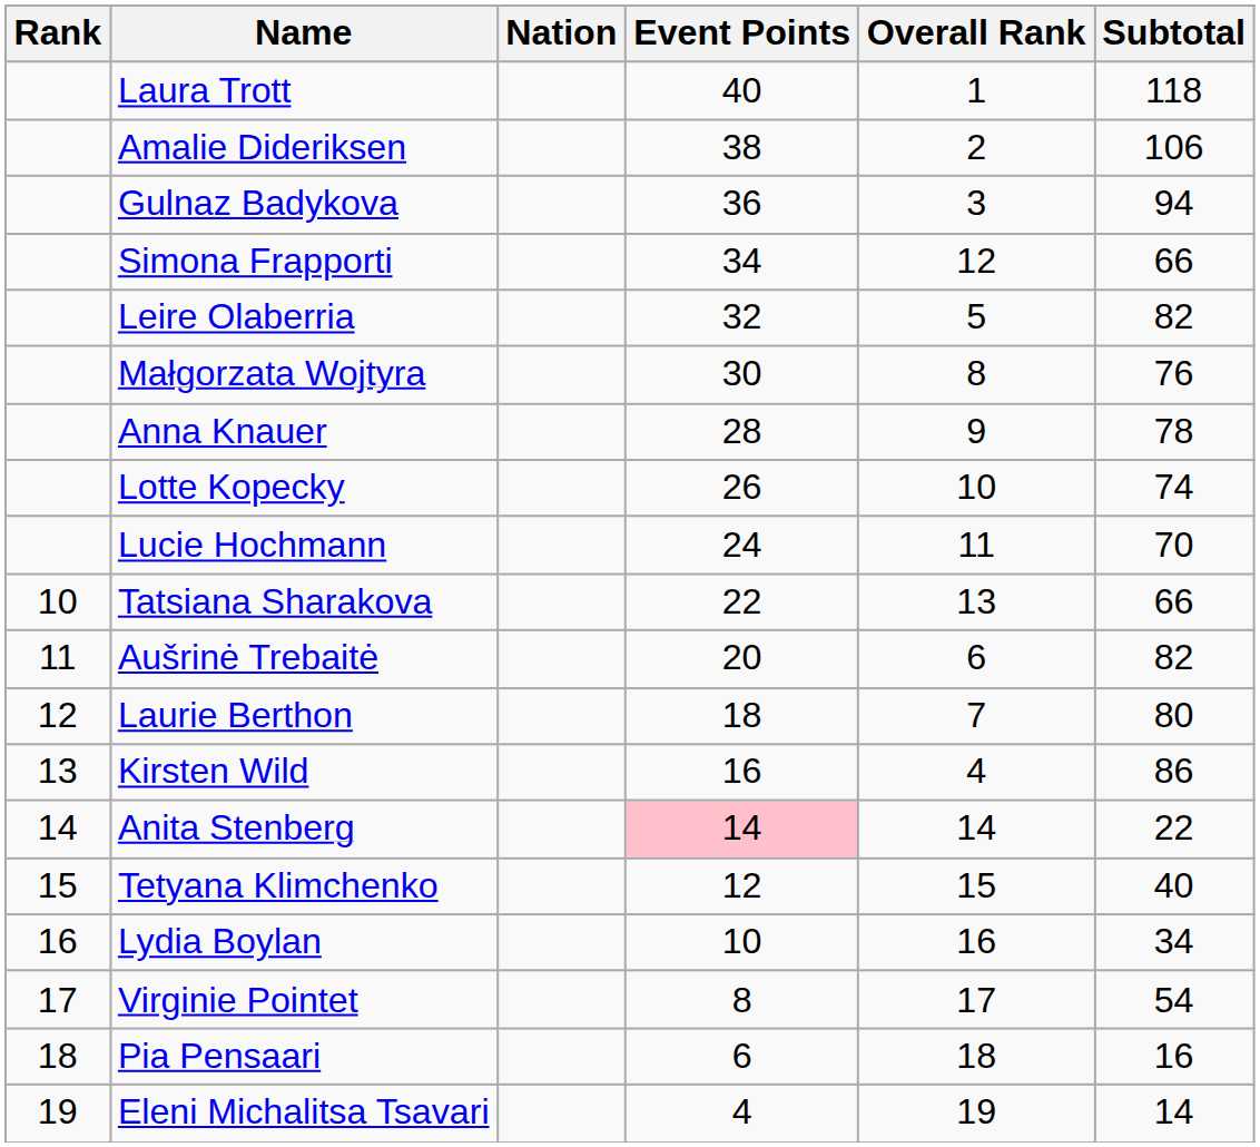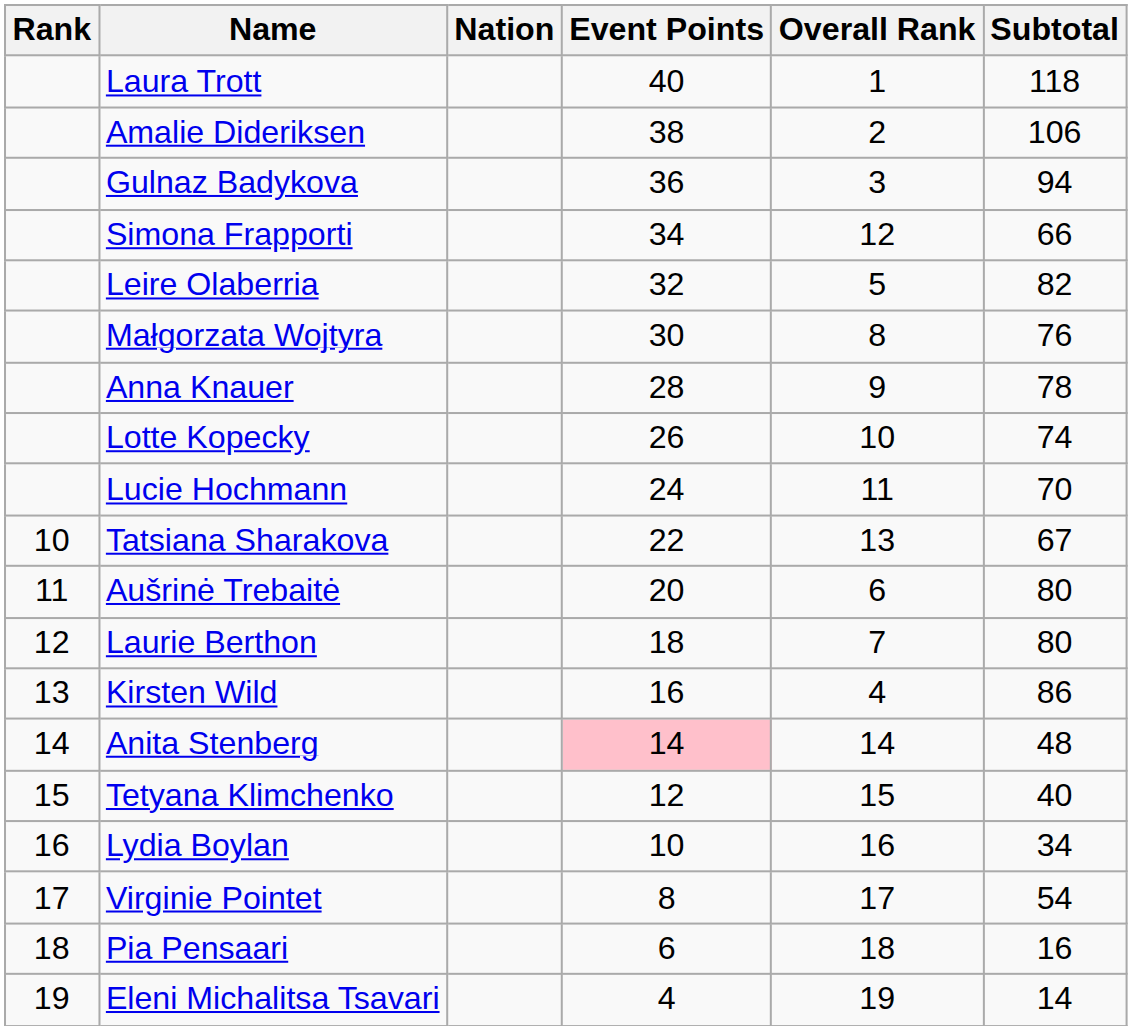Tatsiana Sharakova | Subtotal: 66 -> 67
Aušrinė Trebaitė | Subtotal: 82 -> 80
Anita Stenberg | Subtotal: 22 -> 48
